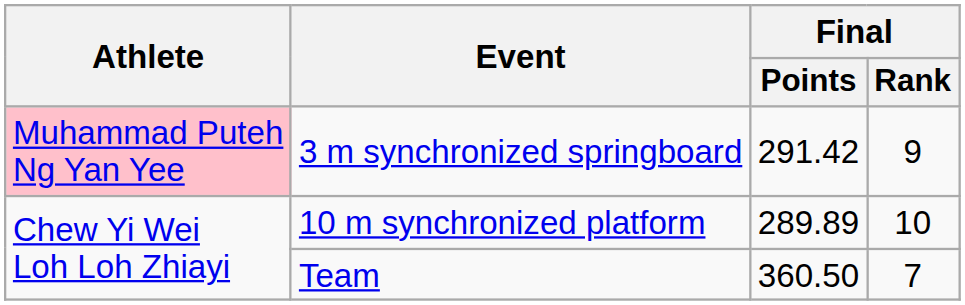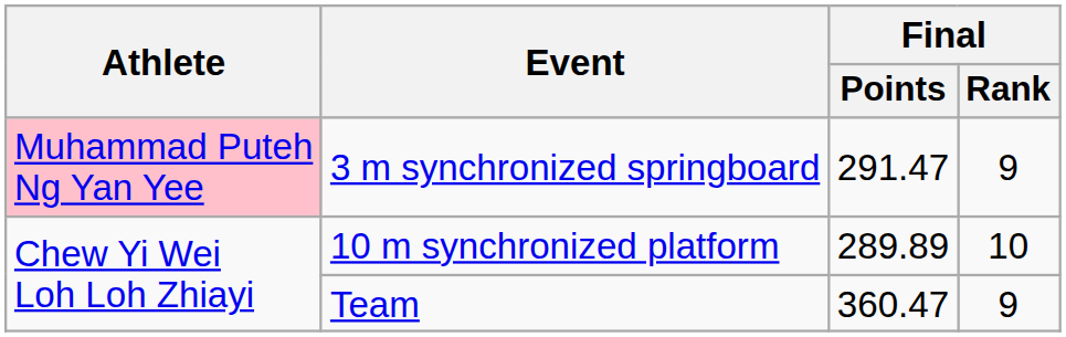3 m synchronized springboard | Final / Points: 291.42 -> 291.47
Team | Final / Points: 360.50 -> 360.47
Team | Final / Rank: 7 -> 9
